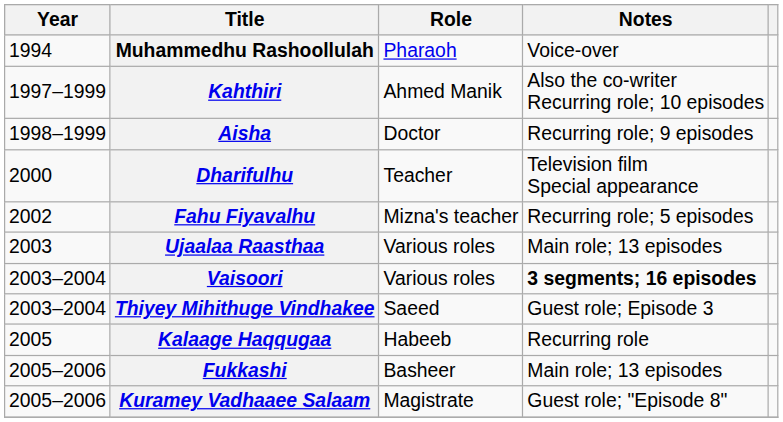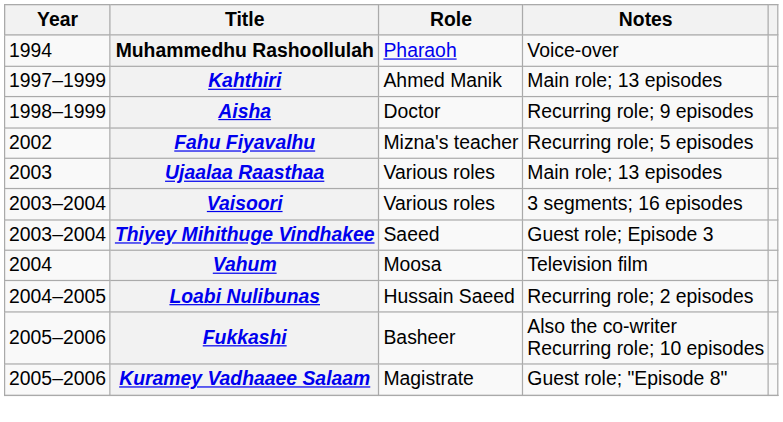Kahthiri | Notes: Also the co-writer Recurring role; 10 episodes -> Main role; 13 episodes
- row: 2000 | Dharifulhu | Teacher | Television film Special appearance
Vaisoori | Notes: bold -> normal
+ row: 2004 | Vahum | Moosa | Television film
+ row: 2004–2005 | Loabi Nulibunas | Hussain Saeed | Recurring role; 2 episodes
- row: 2005 | Kalaage Haqqugaa | Habeeb | Recurring role
Fukkashi | Notes: Main role; 13 episodes -> Also the co-writer Recurring role; 10 episodes
